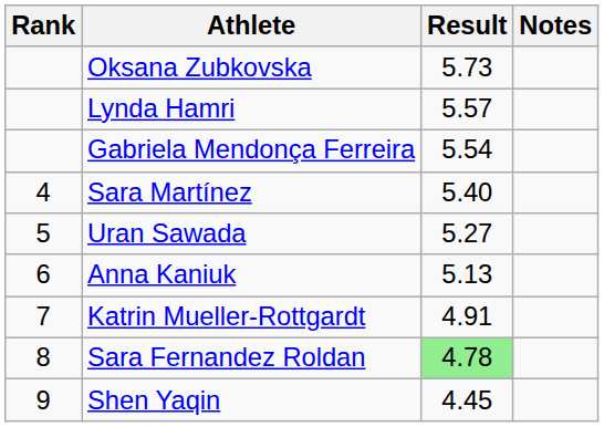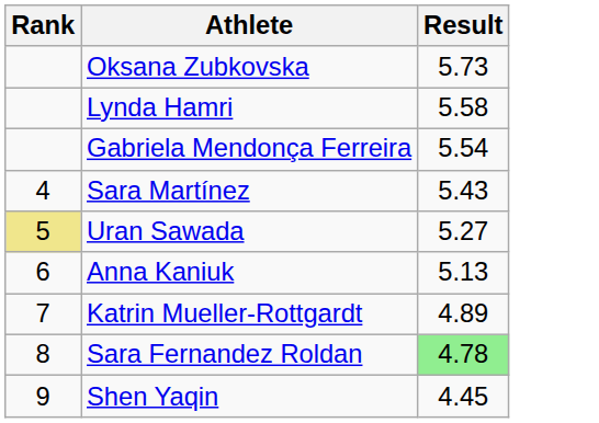- column: Notes
Lynda Hamri | Result: 5.57 -> 5.58
Sara Martínez | Result: 5.40 -> 5.43
Uran Sawada | Rank: no background -> khaki background
Katrin Mueller-Rottgardt | Result: 4.91 -> 4.89
